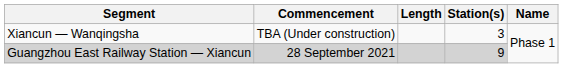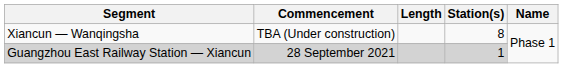Xiancun — Wanqingsha | Station(s): 3 -> 8
Guangzhou East Railway Station — Xiancun | Station(s): 9 -> 1
